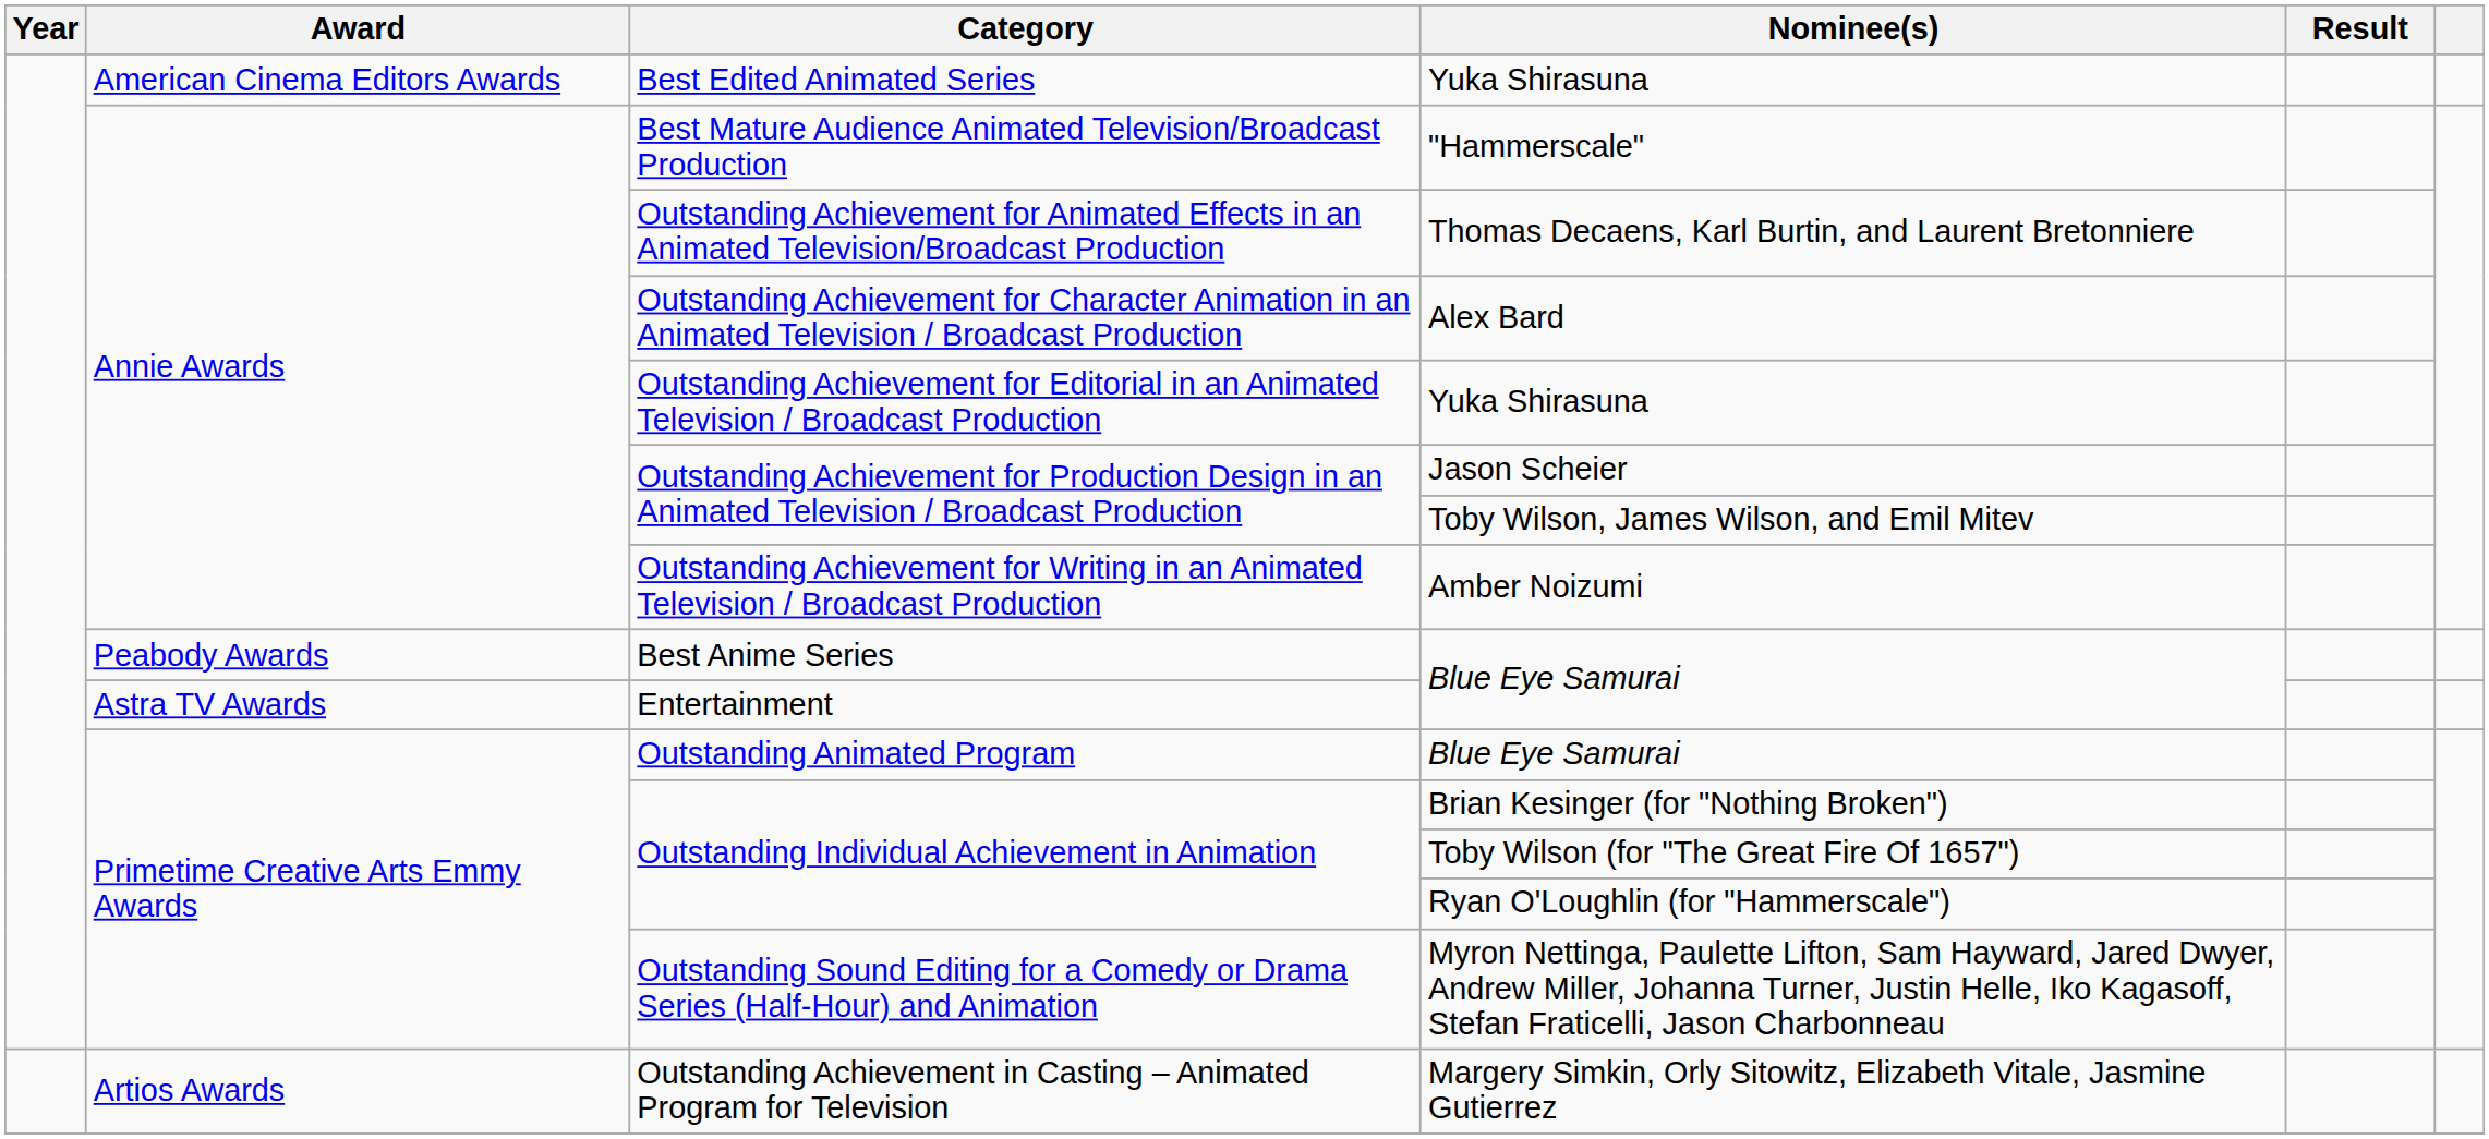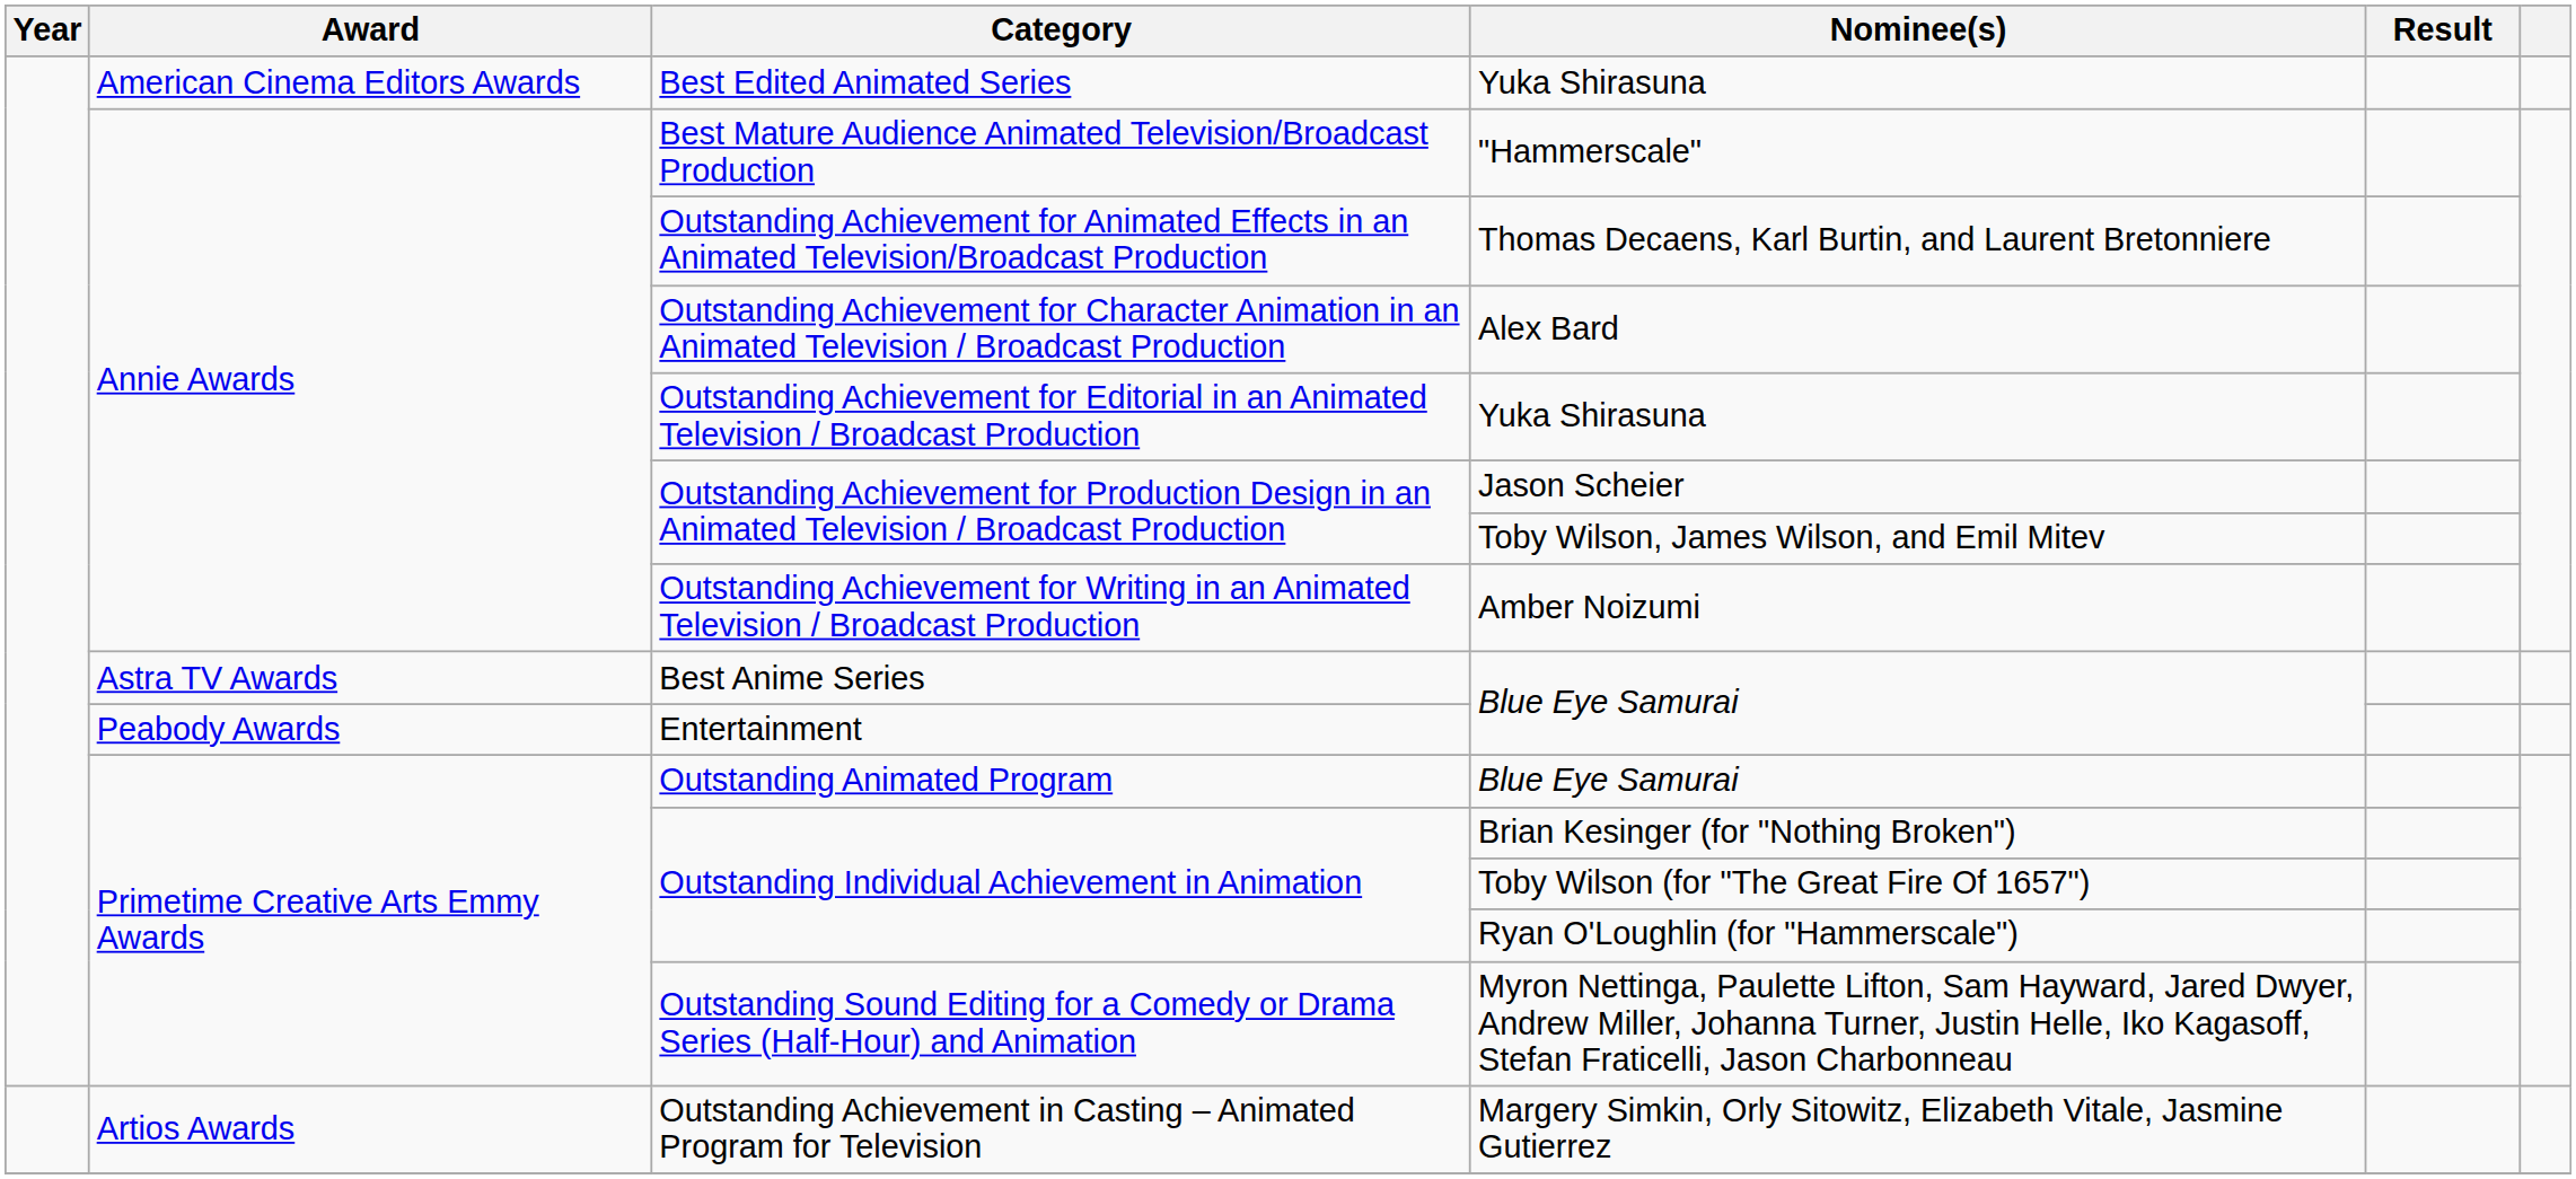Best Anime Series | Award: Peabody Awards -> Astra TV Awards
Entertainment | Award: Astra TV Awards -> Peabody Awards
